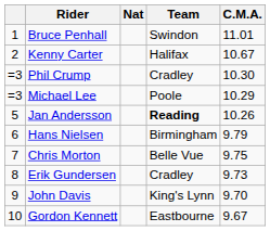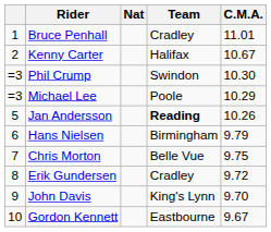Bruce Penhall | Team: Swindon -> Cradley
Phil Crump | Team: Cradley -> Swindon
Erik Gundersen | C.M.A.: 9.73 -> 9.72
